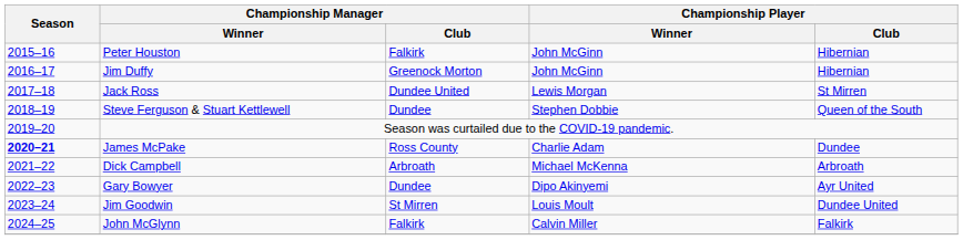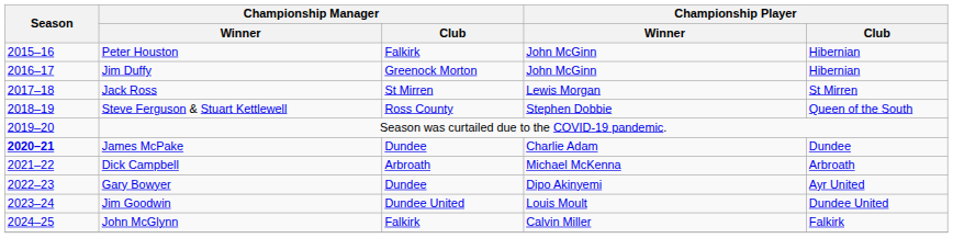Jack Ross | Championship Manager / Club: Dundee United -> St Mirren
Steve Ferguson & Stuart Kettlewell | Championship Manager / Club: Dundee -> Ross County
James McPake | Championship Manager / Club: Ross County -> Dundee
Jim Goodwin | Championship Manager / Club: St Mirren -> Dundee United
